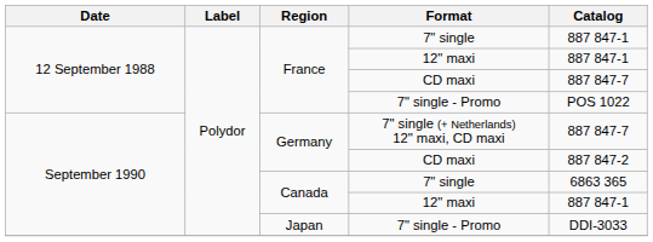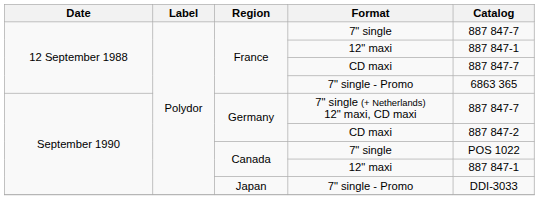France / 7" single | Catalog: 887 847-1 -> 887 847-7
France / 7" single - Promo | Catalog: POS 1022 -> 6863 365
Canada / 7" single | Catalog: 6863 365 -> POS 1022
